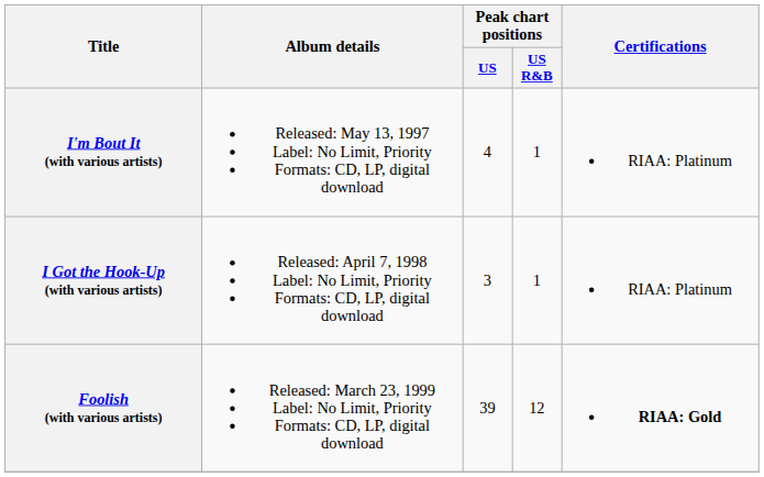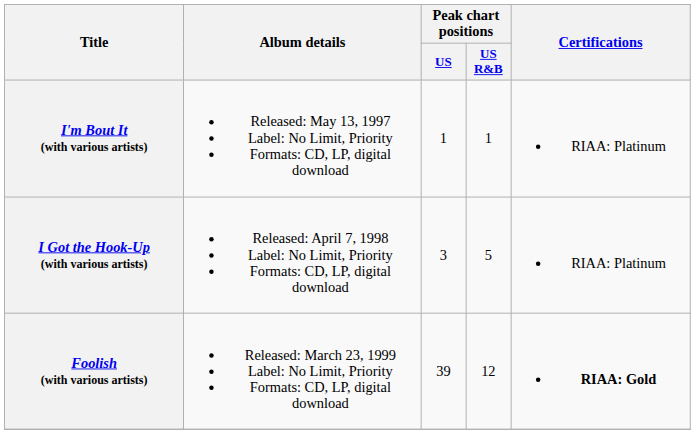I'm Bout It (with various artists) | Peak chart positions / US: 4 -> 1
I Got the Hook-Up (with various artists) | Peak chart positions / US R&B: 1 -> 5
